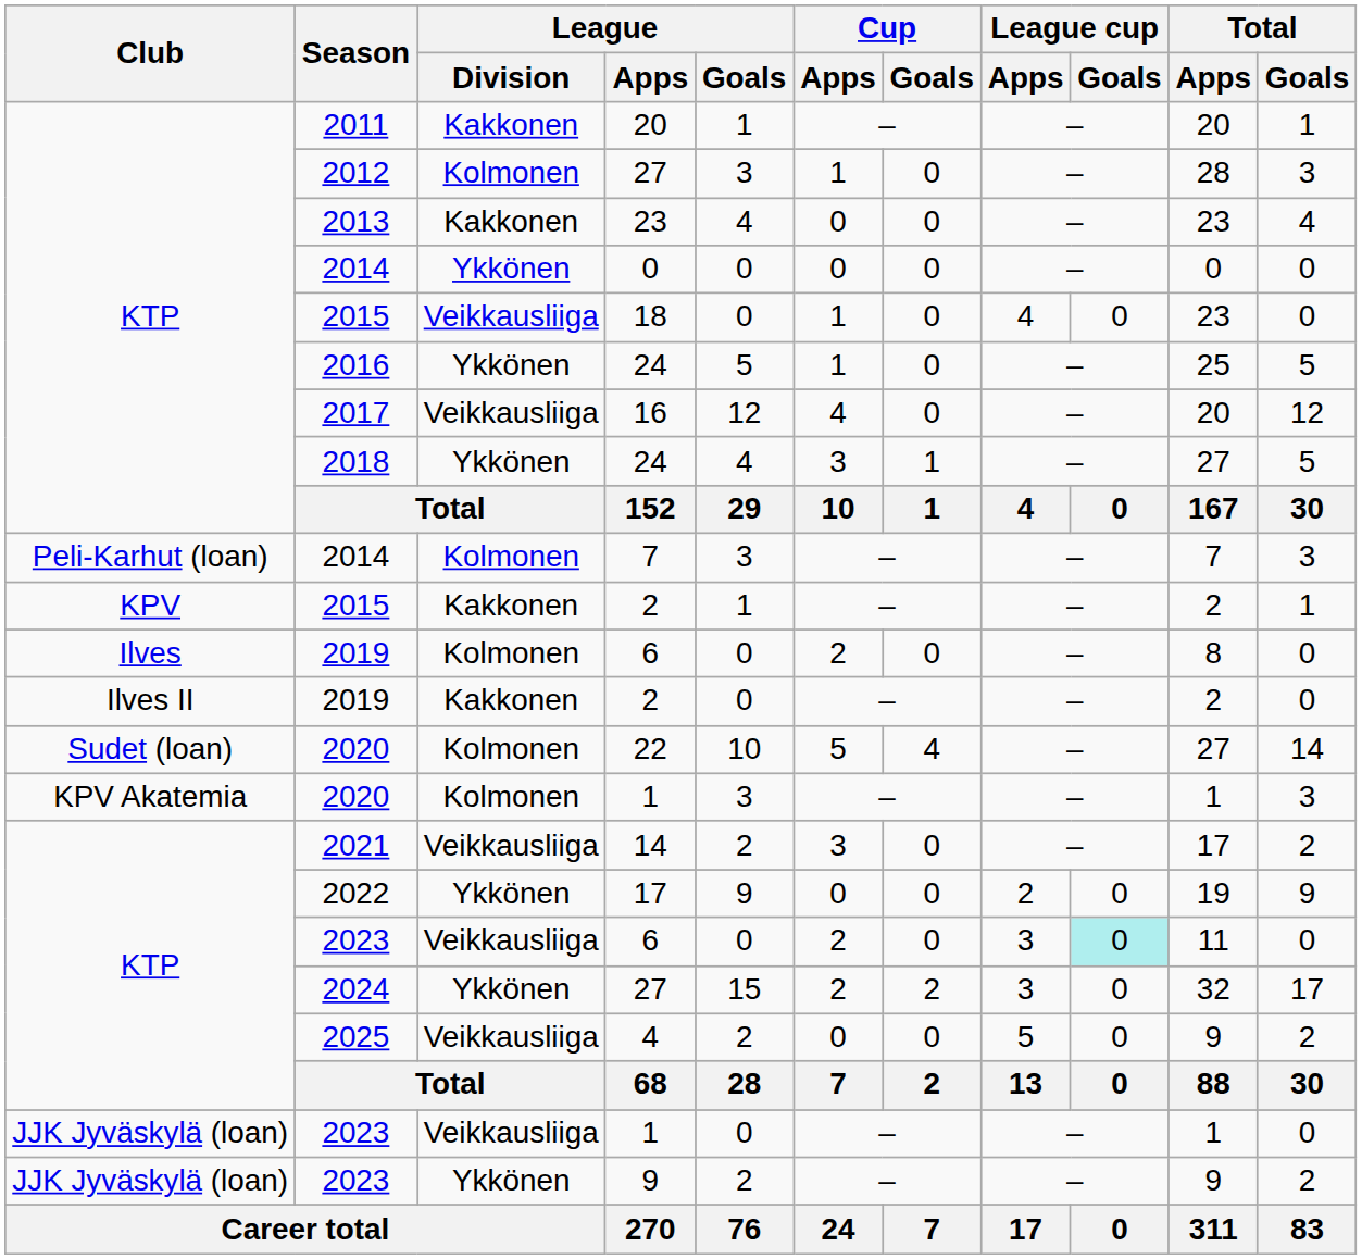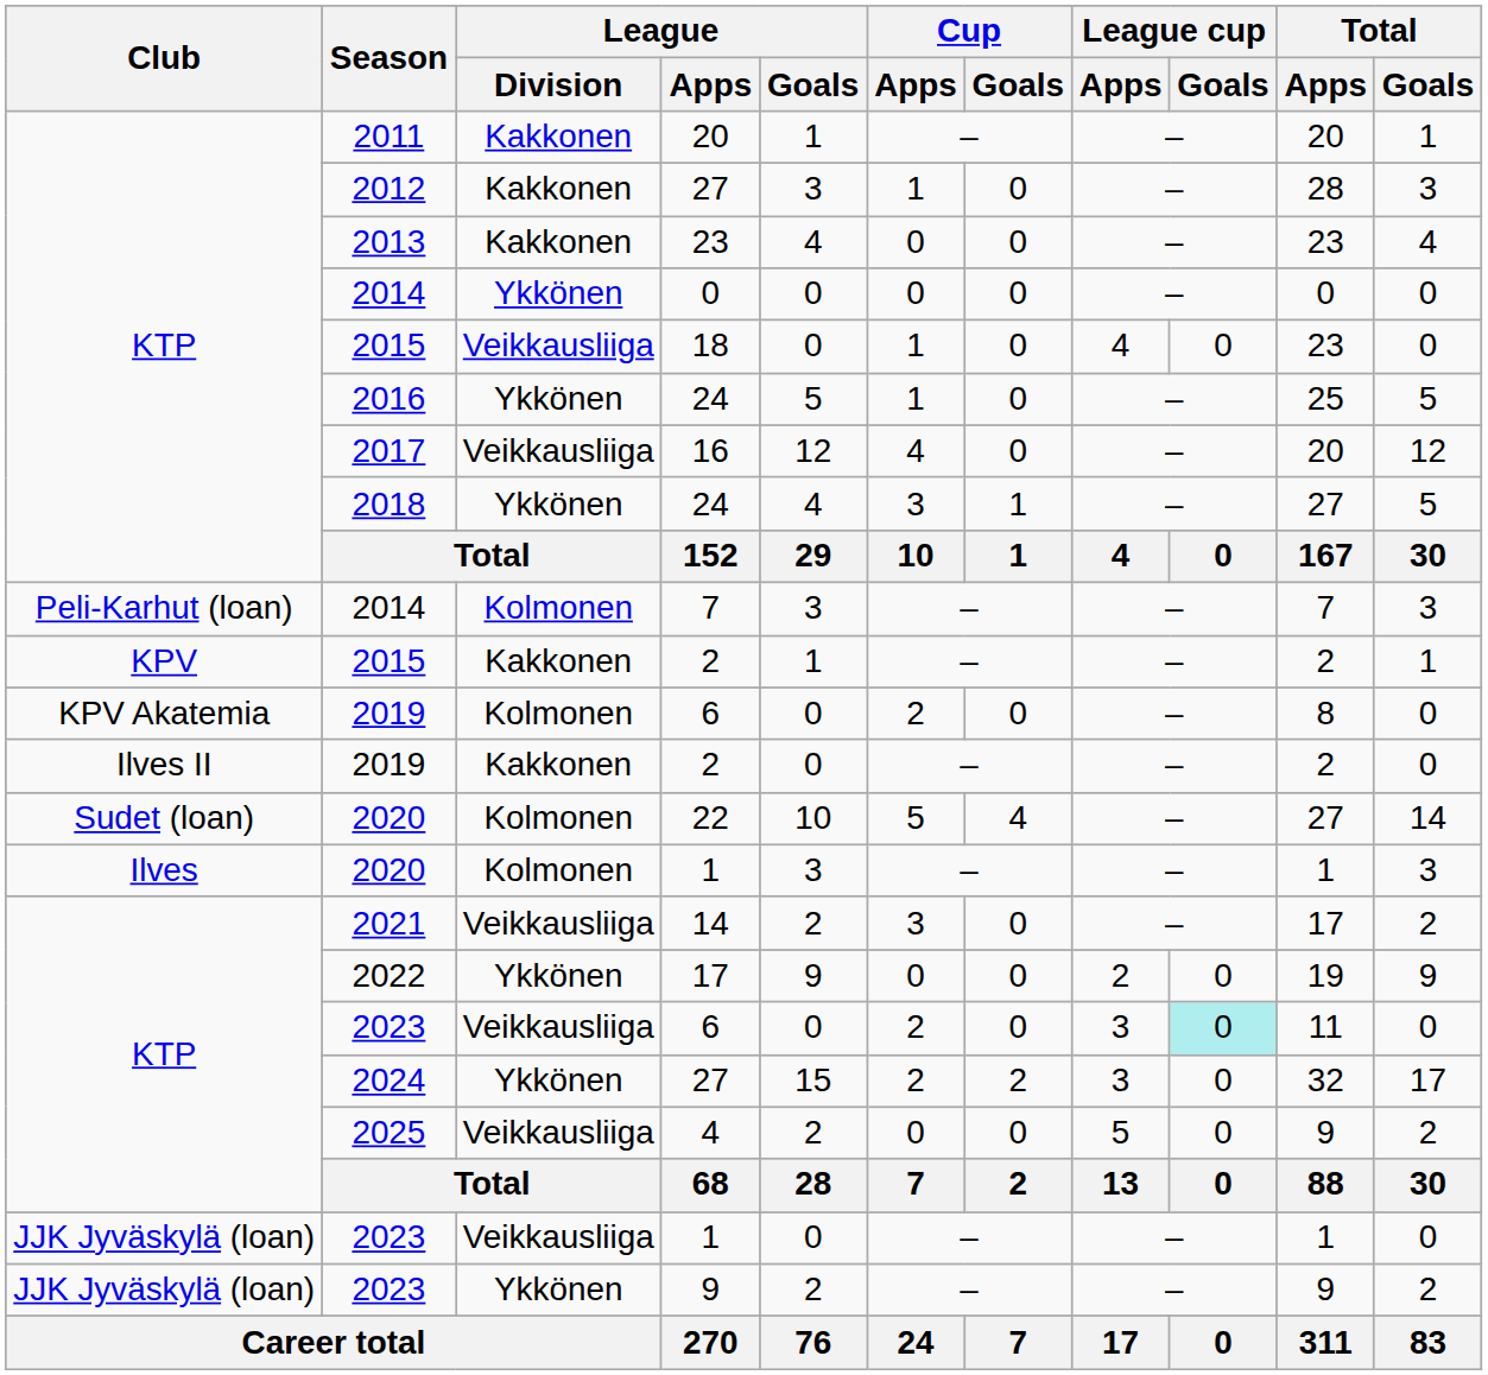2012 / 27 | League / Division: Kolmonen -> Kakkonen
2019 / 6 | Club: Ilves -> KPV Akatemia
2020 / 1 | Club: KPV Akatemia -> Ilves
